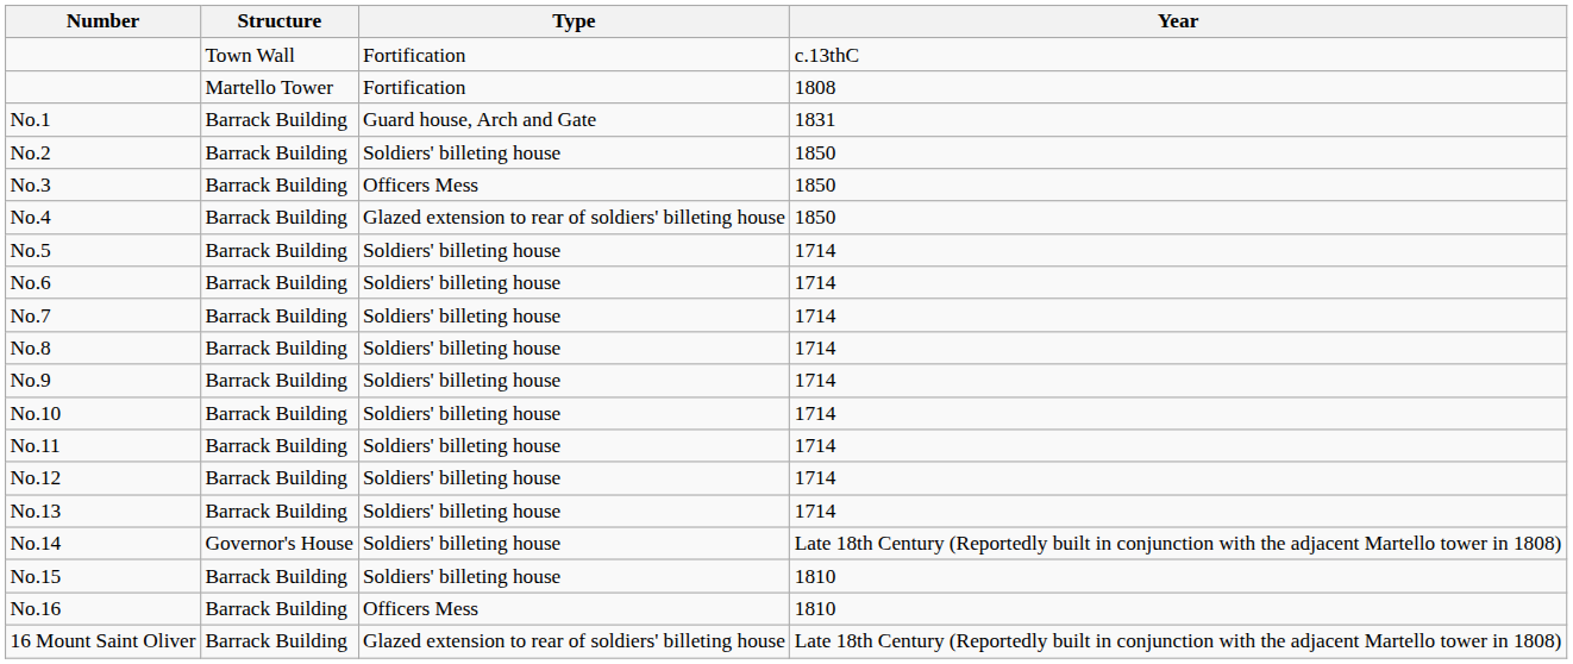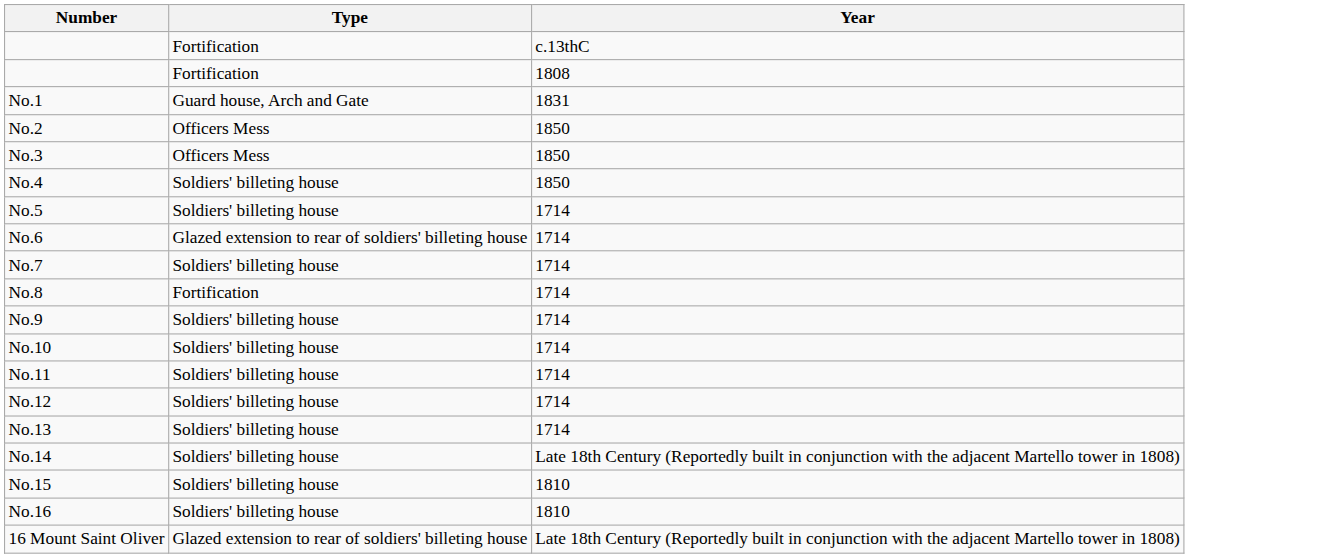- column: Structure | Town Wall | Martello Tower | Barrack Building | Barrack Building | Barrack Building | Barrack Building | Barrack Building | Barrack Building | Barrack Building | Barrack Building | Barrack Building | Barrack Building | Barrack Building | Barrack Building | Barrack Building | Governor's House | Barrack Building | Barrack Building | Barrack Building
No.2 | Type: Soldiers' billeting house -> Officers Mess
No.4 | Type: Glazed extension to rear of soldiers' billeting house -> Soldiers' billeting house
No.6 | Type: Soldiers' billeting house -> Glazed extension to rear of soldiers' billeting house
No.8 | Type: Soldiers' billeting house -> Fortification
No.16 | Type: Officers Mess -> Soldiers' billeting house
